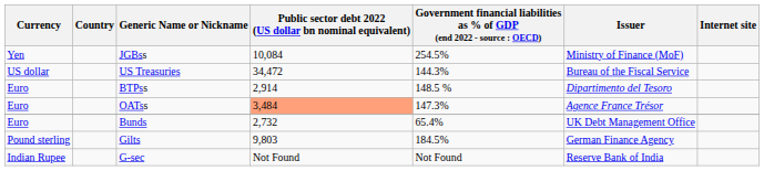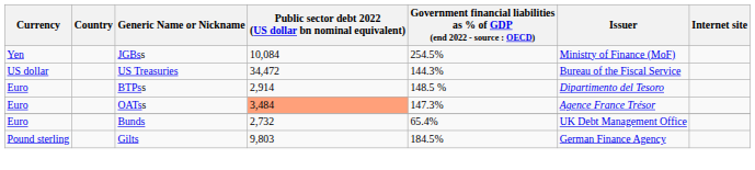- row: Indian Rupee | G-sec | Not Found | Not Found | Reserve Bank of India
